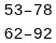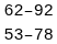rows swapped: 53–78 <-> 62–92
